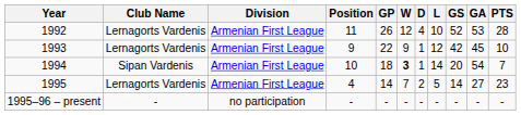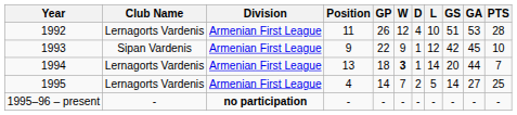1992 | GS: 52 -> 51
1993 | Club Name: Lernagorts Vardenis -> Sipan Vardenis
1994 | Club Name: Sipan Vardenis -> Lernagorts Vardenis
1994 | Position: 10 -> 13
1994 | GA: 54 -> 44
1995 | PTS: 23 -> 25
1995–96 – present | Division: normal -> bold
